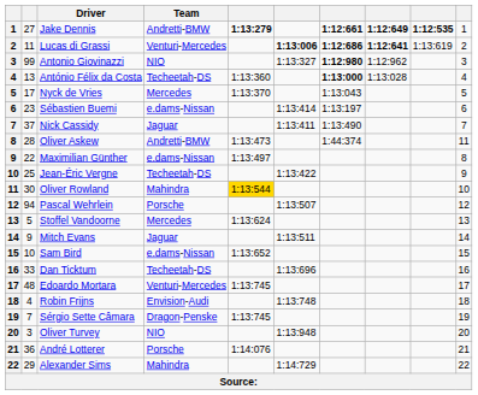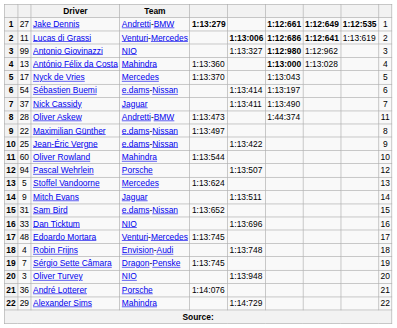António Félix da Costa | Team: Techeetah-DS -> Mahindra
Sébastien Buemi | column 2: 23 -> 54
Jean-Éric Vergne | Team: Techeetah-DS -> e.dams-Nissan
Oliver Rowland | column 2: 30 -> 60
Oliver Rowland | column 5: gold background -> no background
Sam Bird | column 2: 10 -> 31
Dan Ticktum | Team: Techeetah-DS -> NIO
